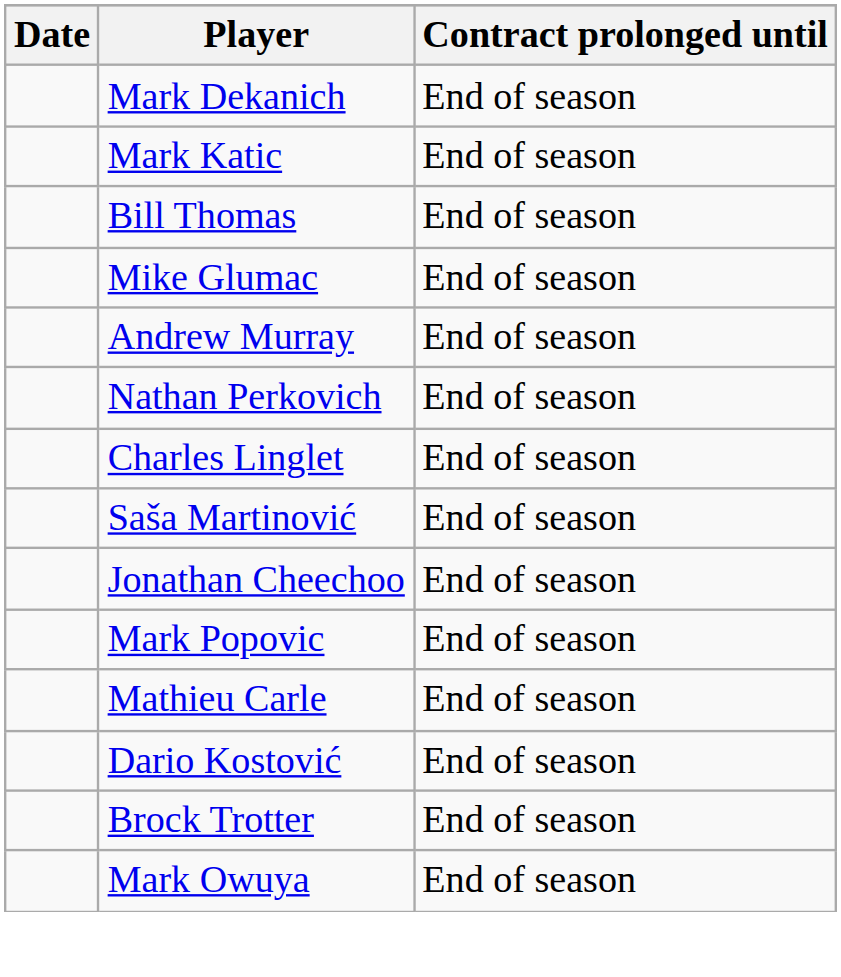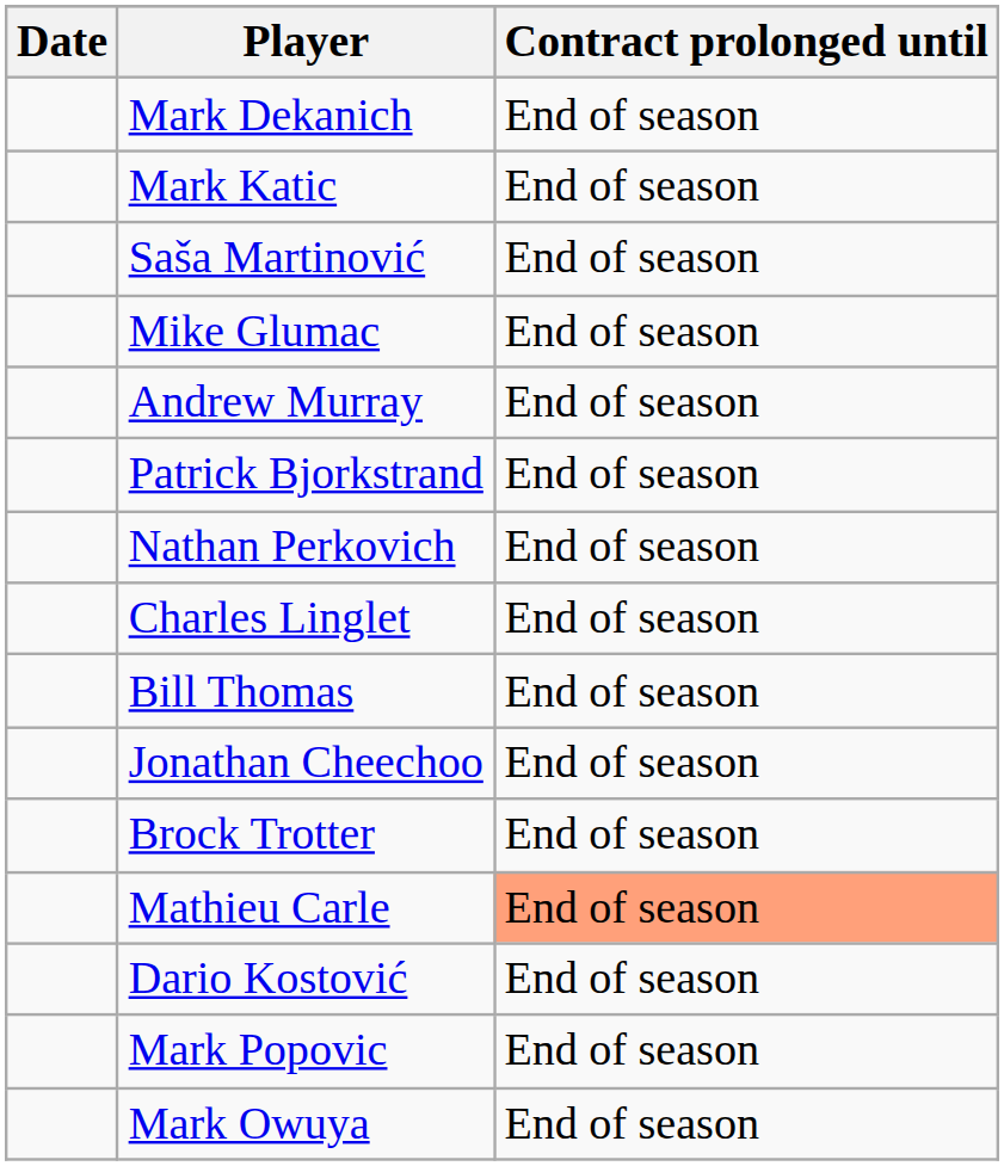rows swapped: Saša Martinović <-> Bill Thomas
+ row: Patrick Bjorkstrand | End of season
rows swapped: Mark Popovic <-> Brock Trotter
Mathieu Carle | Contract prolonged until: no background -> lightsalmon background
